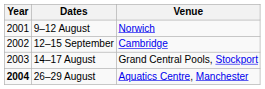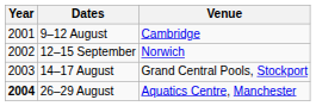9–12 August | Venue: Norwich -> Cambridge
12–15 September | Venue: Cambridge -> Norwich
